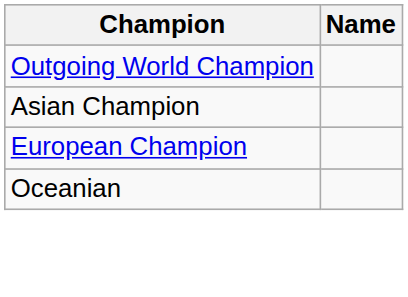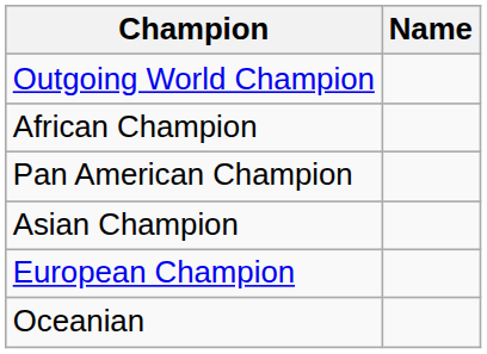+ row: African Champion
+ row: Pan American Champion
